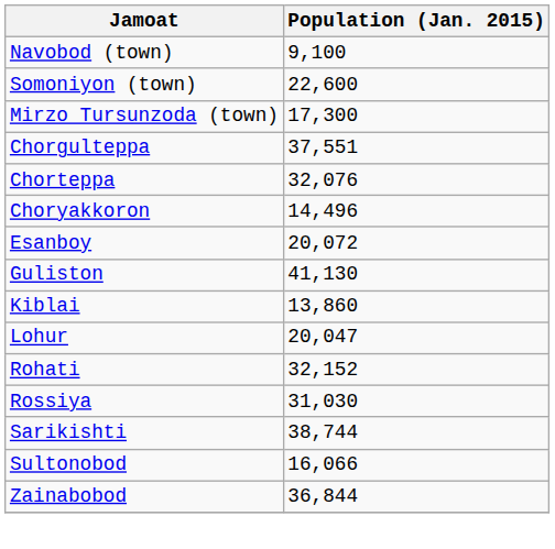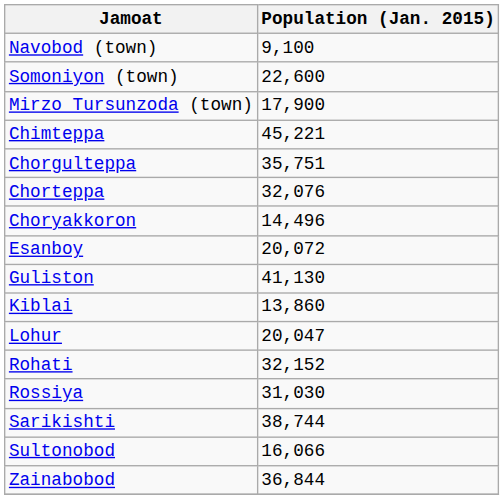Mirzo Tursunzoda (town) | Population (Jan. 2015): 17,300 -> 17,900
+ row: Chimteppa | 45,221
Chorgulteppa | Population (Jan. 2015): 37,551 -> 35,751
